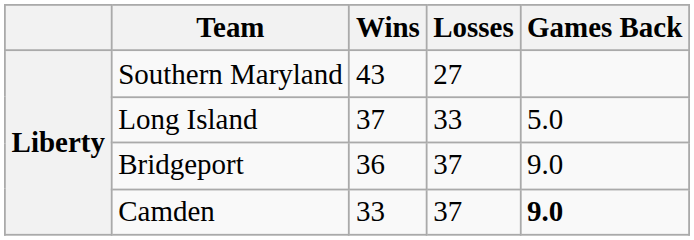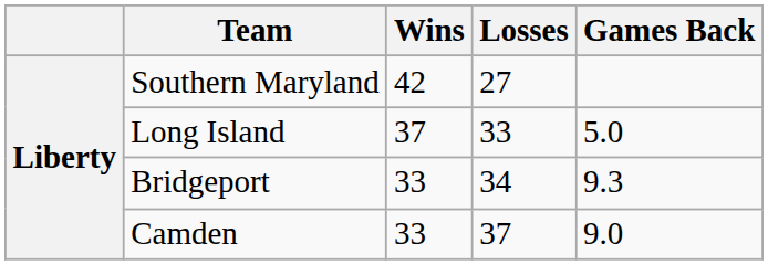Southern Maryland | Wins: 43 -> 42
Bridgeport | Wins: 36 -> 33
Bridgeport | Losses: 37 -> 34
Bridgeport | Games Back: 9.0 -> 9.3
Camden | Games Back: bold -> normal
